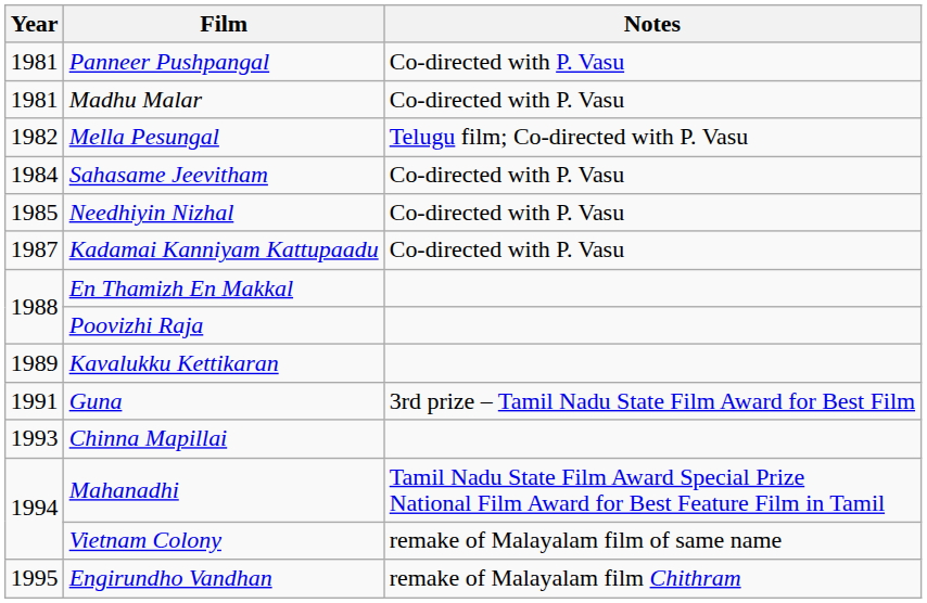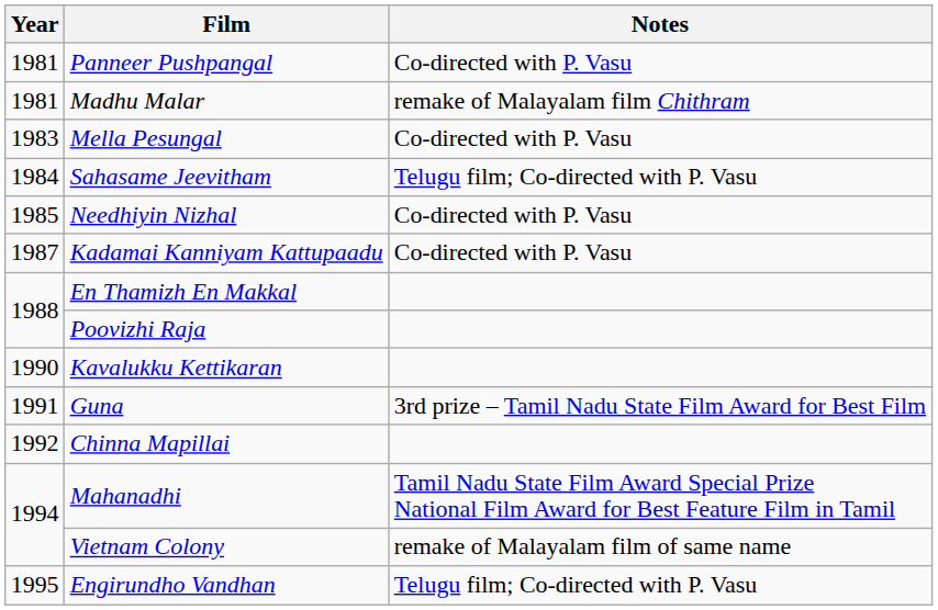Madhu Malar | Notes: Co-directed with P. Vasu -> remake of Malayalam film Chithram
Mella Pesungal | Year: 1982 -> 1983
Mella Pesungal | Notes: Telugu film; Co-directed with P. Vasu -> Co-directed with P. Vasu
Sahasame Jeevitham | Notes: Co-directed with P. Vasu -> Telugu film; Co-directed with P. Vasu
Kavalukku Kettikaran | Year: 1989 -> 1990
Chinna Mapillai | Year: 1993 -> 1992
Engirundho Vandhan | Notes: remake of Malayalam film Chithram -> Telugu film; Co-directed with P. Vasu
